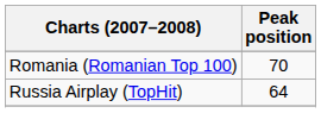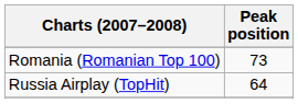Romania (Romanian Top 100) | Peak position: 70 -> 73
